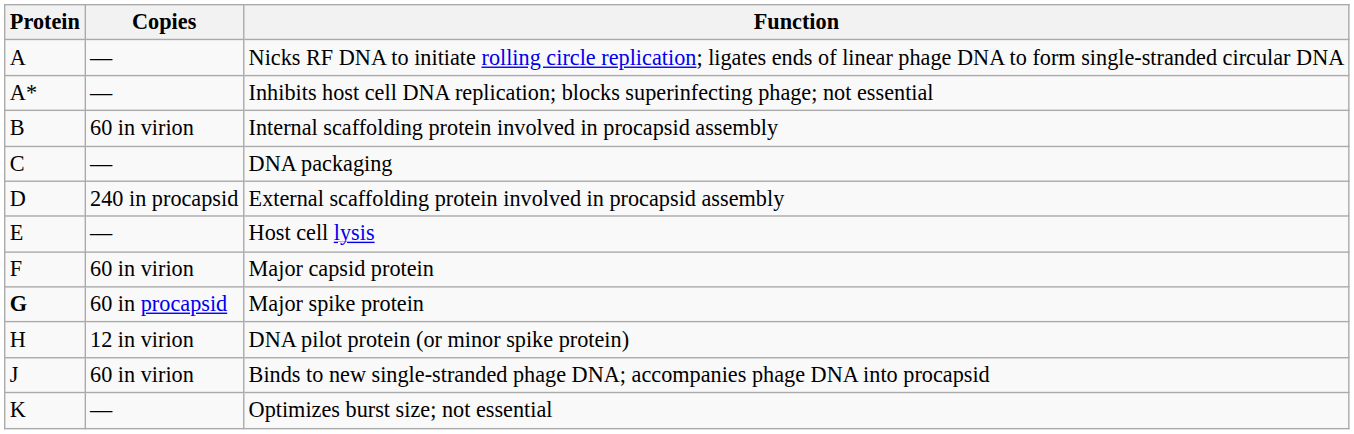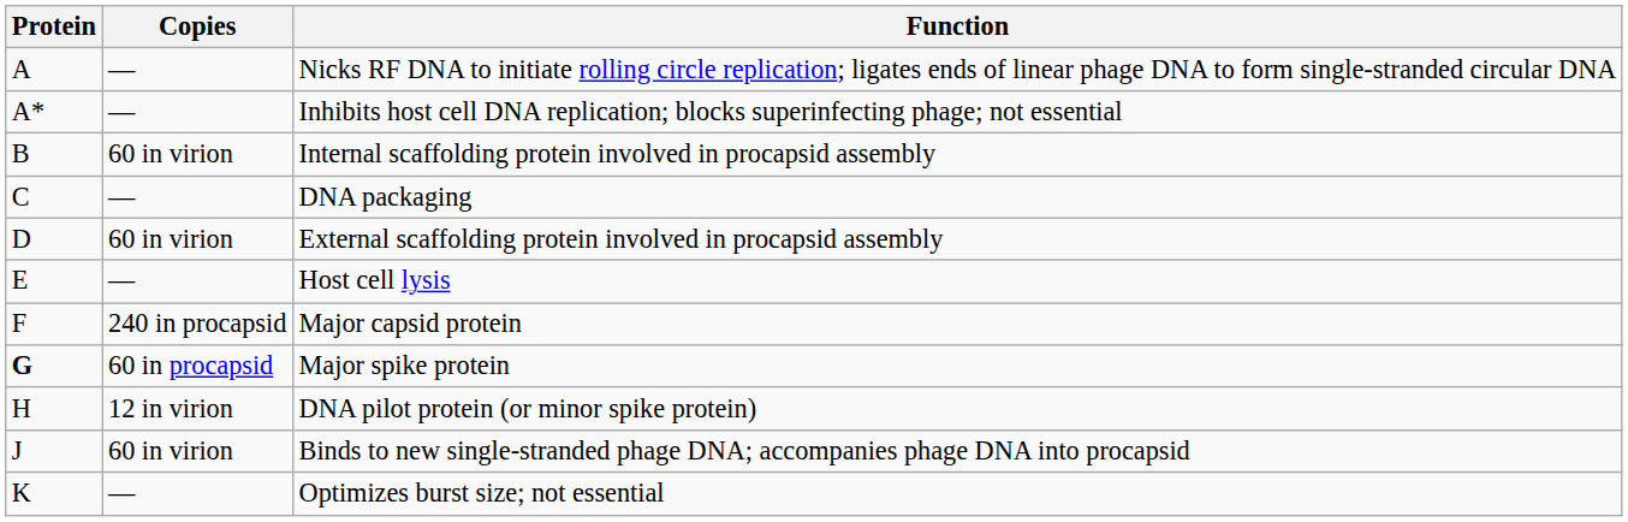External scaffolding protein involved in procapsid assembly | Copies: 240 in procapsid -> 60 in virion
Major capsid protein | Copies: 60 in virion -> 240 in procapsid
